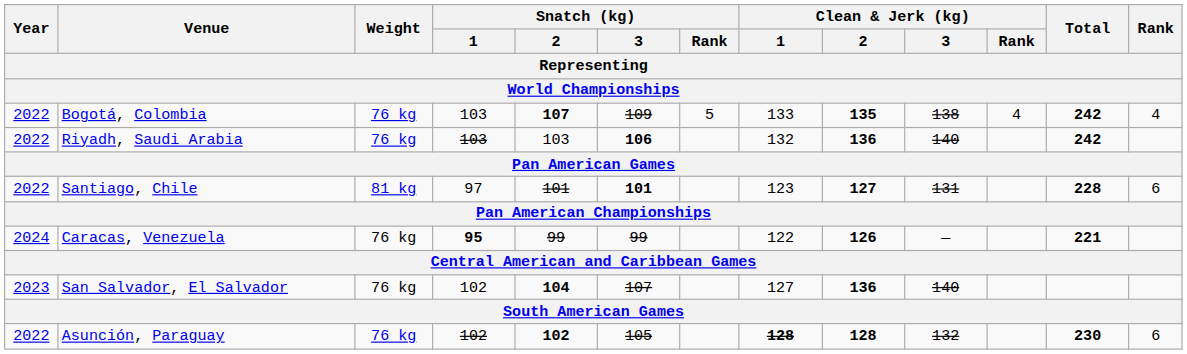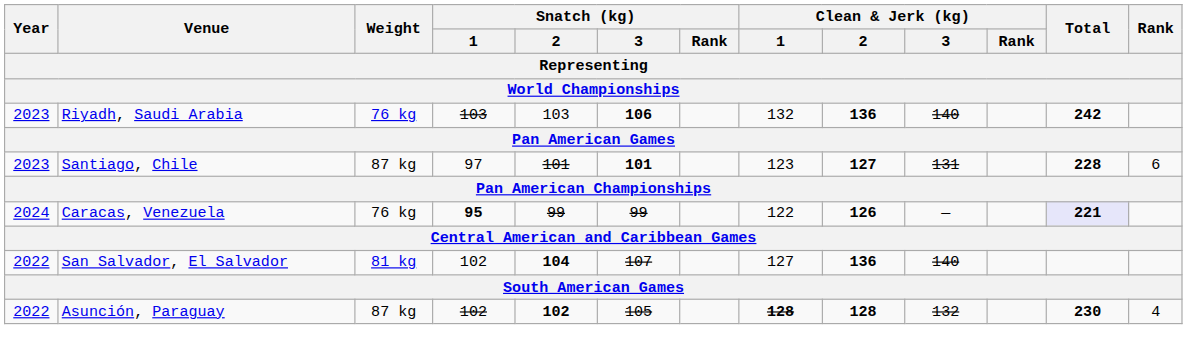- row: 2022 | Bogotá, Colombia | 76 kg | 103 | 107 | 109 | 5 | 133 | 135 | 138 | 4 | 242 | 4
Riyadh, Saudi Arabia | Year: 2022 -> 2023
Santiago, Chile | Year: 2022 -> 2023
Santiago, Chile | Weight: 81 kg -> 87 kg
Caracas, Venezuela | Total: no background -> lavender background
San Salvador, El Salvador | Year: 2023 -> 2022
San Salvador, El Salvador | Weight: 76 kg -> 81 kg
Asunción, Paraguay | Weight: 76 kg -> 87 kg
Asunción, Paraguay | Rank: 6 -> 4
